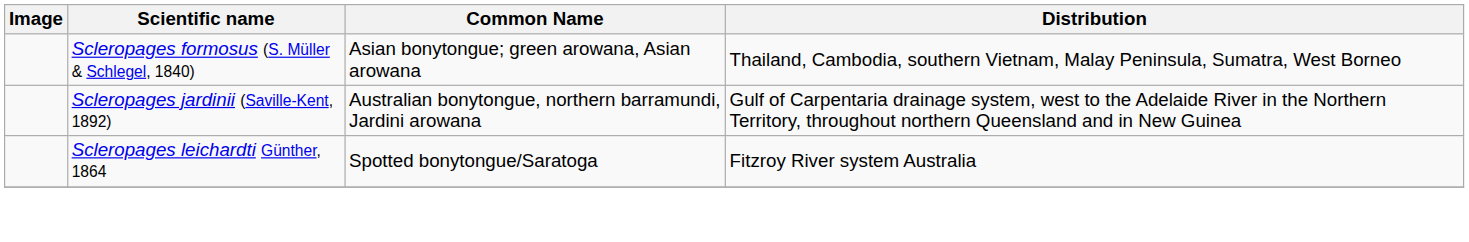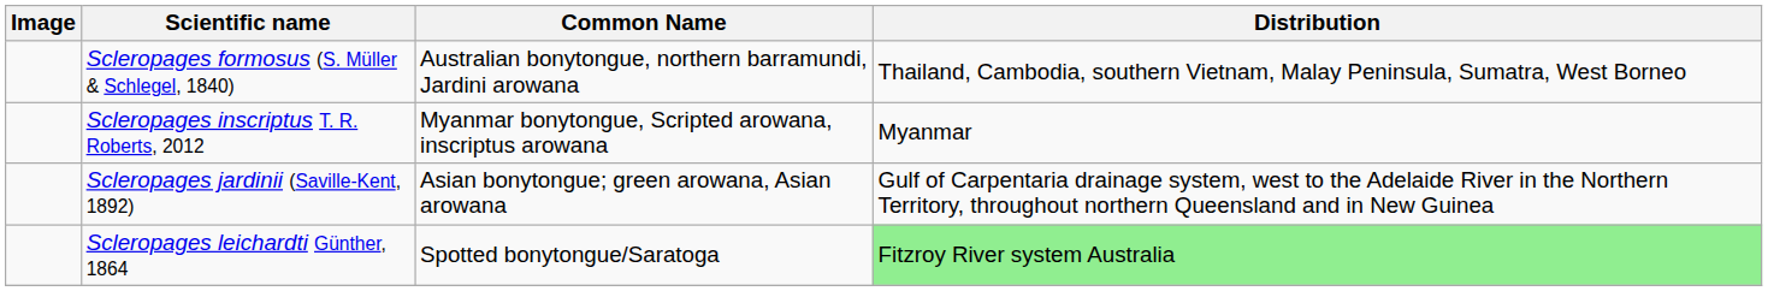Scleropages formosus (S. Müller & Schlegel, 1840) | Common Name: Asian bonytongue; green arowana, Asian arowana -> Australian bonytongue, northern barramundi, Jardini arowana
+ row: Scleropages inscriptus T. R. Roberts, 2012 | Myanmar bonytongue, Scripted arowana, inscriptus arowana | Myanmar
Scleropages jardinii (Saville-Kent, 1892) | Common Name: Australian bonytongue, northern barramundi, Jardini arowana -> Asian bonytongue; green arowana, Asian arowana
Scleropages leichardti Günther, 1864 | Distribution: no background -> lightgreen background
